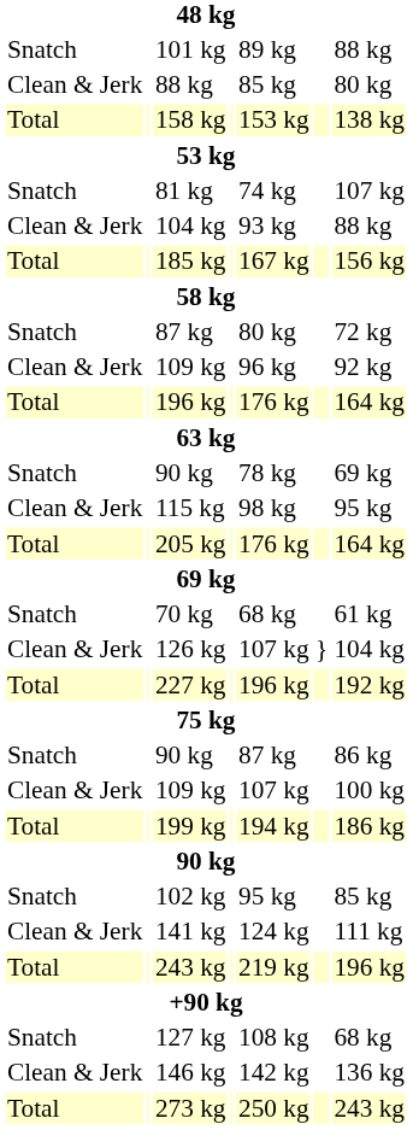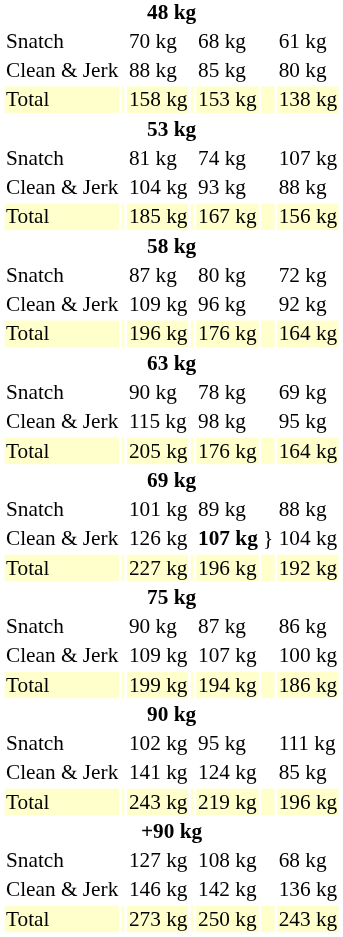rows swapped: 70 kg <-> 101 kg
126 kg | column 5: normal -> bold
102 kg | column 7: 85 kg -> 111 kg
141 kg | column 7: 111 kg -> 85 kg
